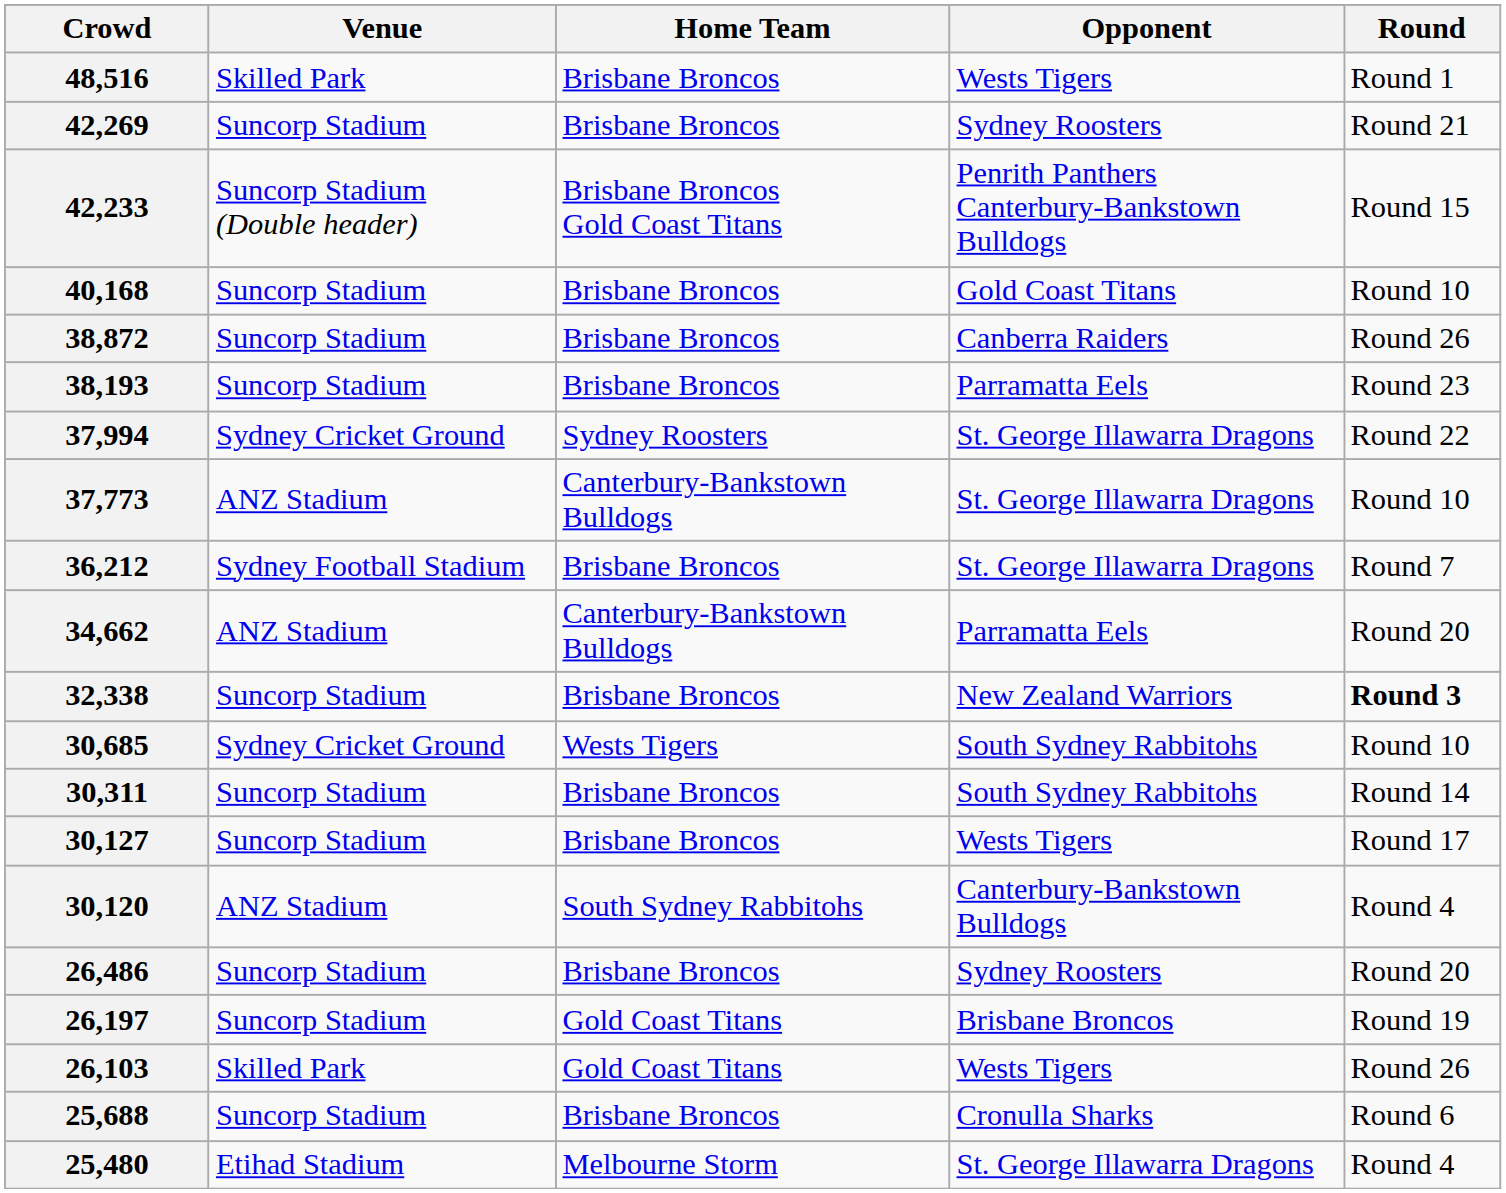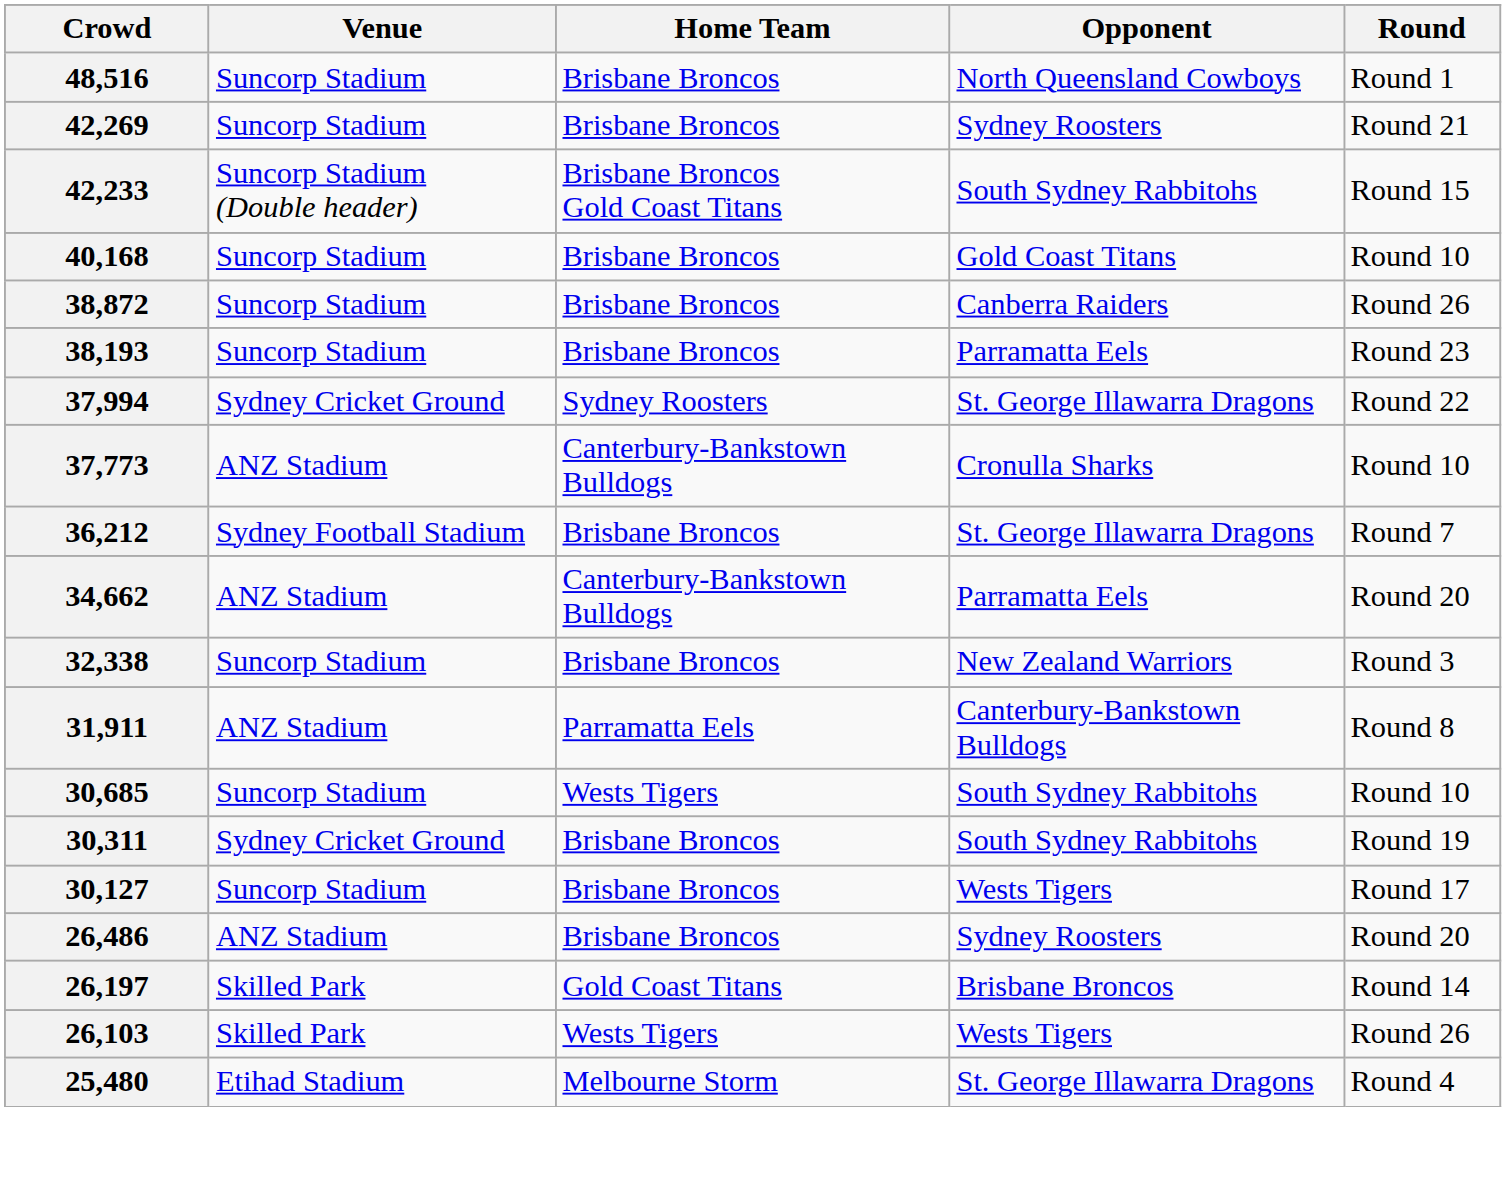48,516 | Venue: Skilled Park -> Suncorp Stadium
48,516 | Opponent: Wests Tigers -> North Queensland Cowboys
42,233 | Opponent: Penrith Panthers Canterbury-Bankstown Bulldogs -> South Sydney Rabbitohs
37,773 | Opponent: St. George Illawarra Dragons -> Cronulla Sharks
32,338 | Round: bold -> normal
+ row: 31,911 | ANZ Stadium | Parramatta Eels | Canterbury-Bankstown Bulldogs | Round 8
30,685 | Venue: Sydney Cricket Ground -> Suncorp Stadium
30,311 | Venue: Suncorp Stadium -> Sydney Cricket Ground
30,311 | Round: Round 14 -> Round 19
- row: 30,120 | ANZ Stadium | South Sydney Rabbitohs | Canterbury-Bankstown Bulldogs | Round 4
26,486 | Venue: Suncorp Stadium -> ANZ Stadium
26,197 | Venue: Suncorp Stadium -> Skilled Park
26,197 | Round: Round 19 -> Round 14
26,103 | Home Team: Gold Coast Titans -> Wests Tigers
- row: 25,688 | Suncorp Stadium | Brisbane Broncos | Cronulla Sharks | Round 6
